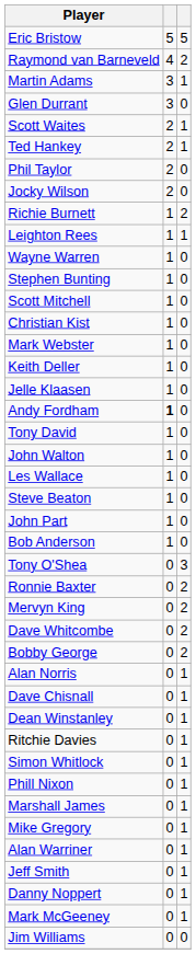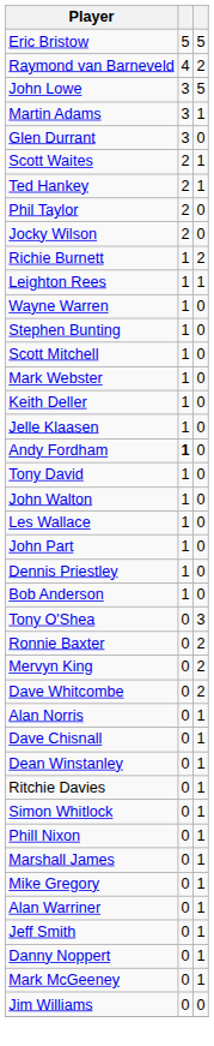+ row: John Lowe | 3 | 5
- row: Christian Kist | 1 | 0
- row: Steve Beaton | 1 | 0
+ row: Dennis Priestley | 1 | 0
- row: Bobby George | 0 | 2
